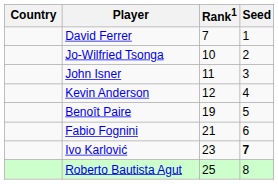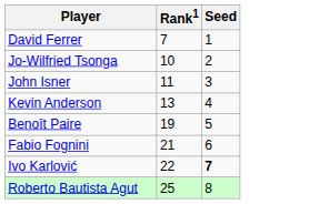- column: Country
Kevin Anderson | Rank1: 12 -> 13
Ivo Karlović | Rank1: 23 -> 22
